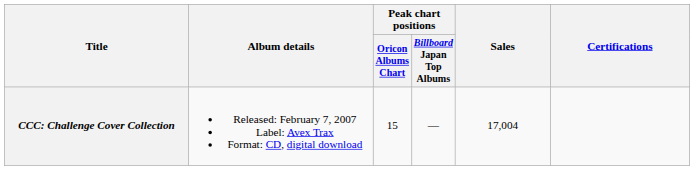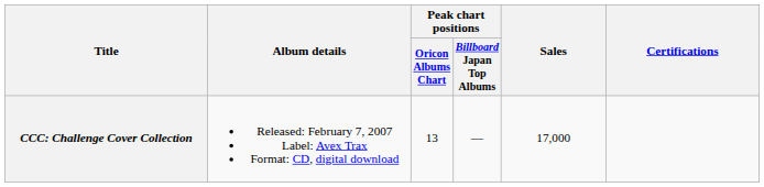CCC: Challenge Cover Collection | Peak chart positions / Oricon Albums Chart: 15 -> 13
CCC: Challenge Cover Collection | Sales: 17,004 -> 17,000
